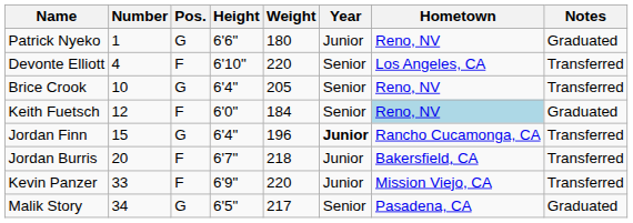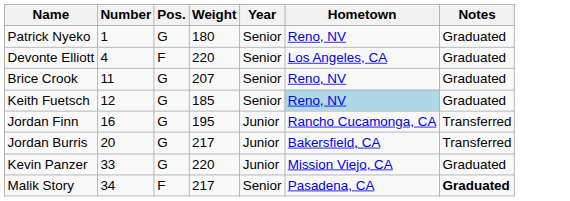- column: Height | 6'6" | 6'10" | 6'4" | 6'0" | 6'4" | 6'7" | 6'9" | 6'5"
Patrick Nyeko | Year: Junior -> Senior
Devonte Elliott | Notes: Transferred -> Graduated
Brice Crook | Number: 10 -> 11
Brice Crook | Weight: 205 -> 207
Brice Crook | Notes: Transferred -> Graduated
Keith Fuetsch | Pos.: F -> G
Keith Fuetsch | Weight: 184 -> 185
Jordan Finn | Number: 15 -> 16
Jordan Finn | Weight: 196 -> 195
Jordan Finn | Year: bold -> normal
Jordan Burris | Pos.: F -> G
Jordan Burris | Weight: 218 -> 217
Kevin Panzer | Pos.: F -> G
Kevin Panzer | Notes: Transferred -> Graduated
Malik Story | Pos.: G -> F
Malik Story | Notes: normal -> bold
